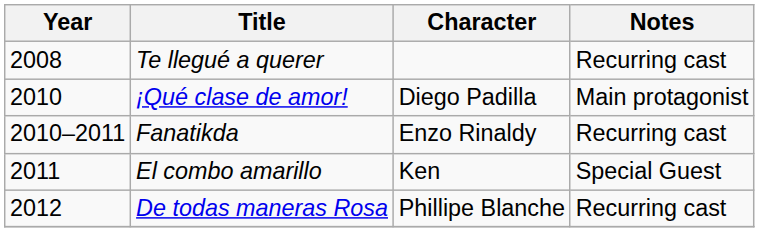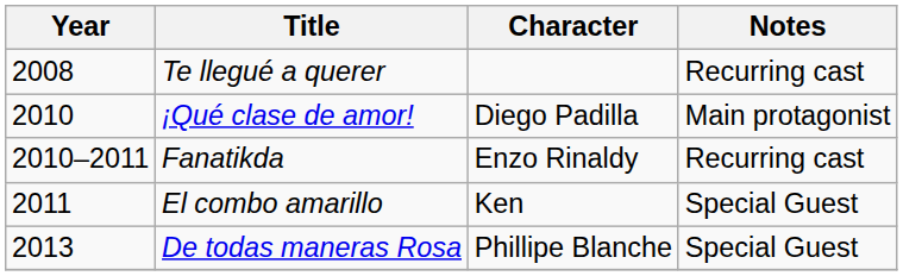De todas maneras Rosa | Year: 2012 -> 2013
De todas maneras Rosa | Notes: Recurring cast -> Special Guest
